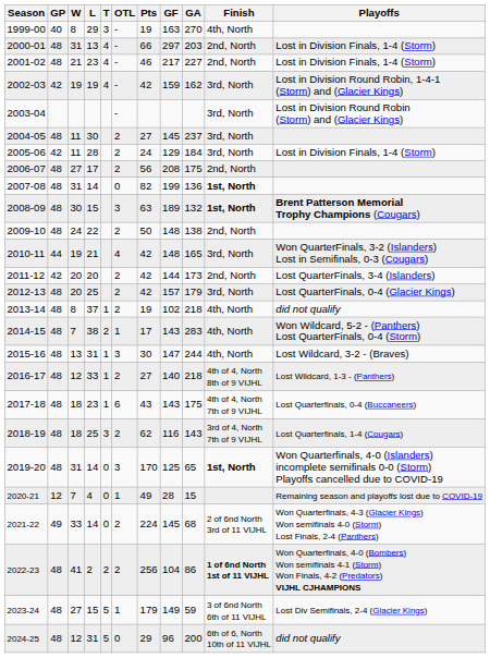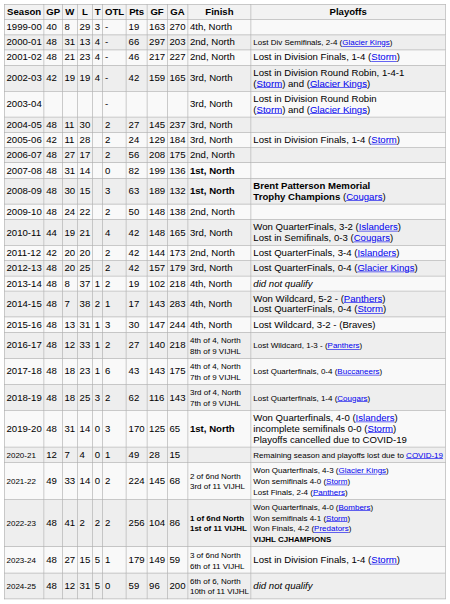2000-01 | Playoffs: Lost in Division Finals, 1-4 (Storm) -> Lost Div Semifinals, 2-4 (Glacier Kings)
2002-03 | GA: 162 -> 165
2023-24 | Playoffs: Lost Div Semifinals, 2-4 (Glacier Kings) -> Lost in Division Finals, 1-4 (Storm)
2024-25 | Pts: 29 -> 59
